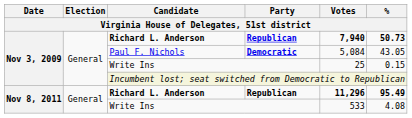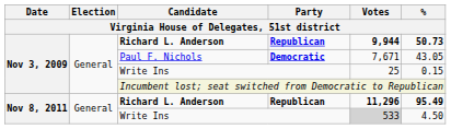Nov 3, 2009 / Richard L. Anderson | Votes: 7,940 -> 9,944
Paul F. Nichols | Votes: 5,084 -> 7,671
Nov 8, 2011 / Write Ins | Votes: no background -> lightgrey background
Nov 8, 2011 / Write Ins | %: 4.08 -> 4.50
